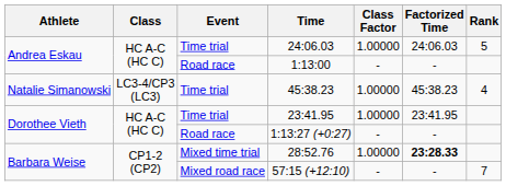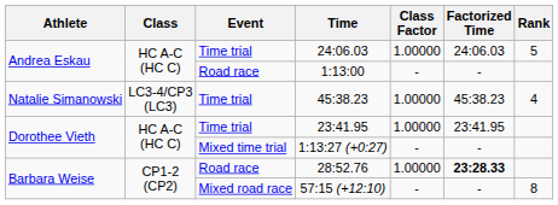1:13:27 (+0:27) | Event: Road race -> Mixed time trial
28:52.76 | Event: Mixed time trial -> Road race
57:15 (+12:10) | Rank: 7 -> 8
